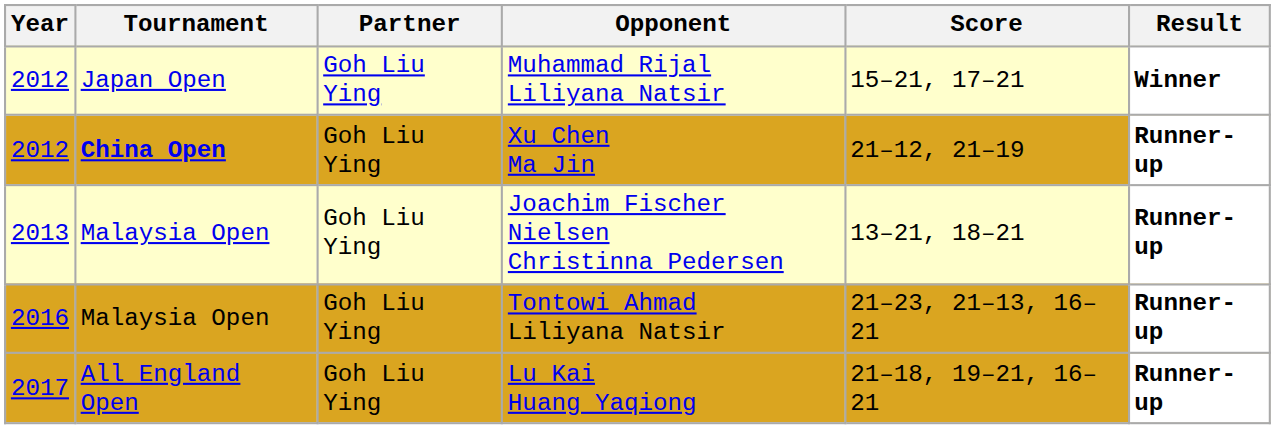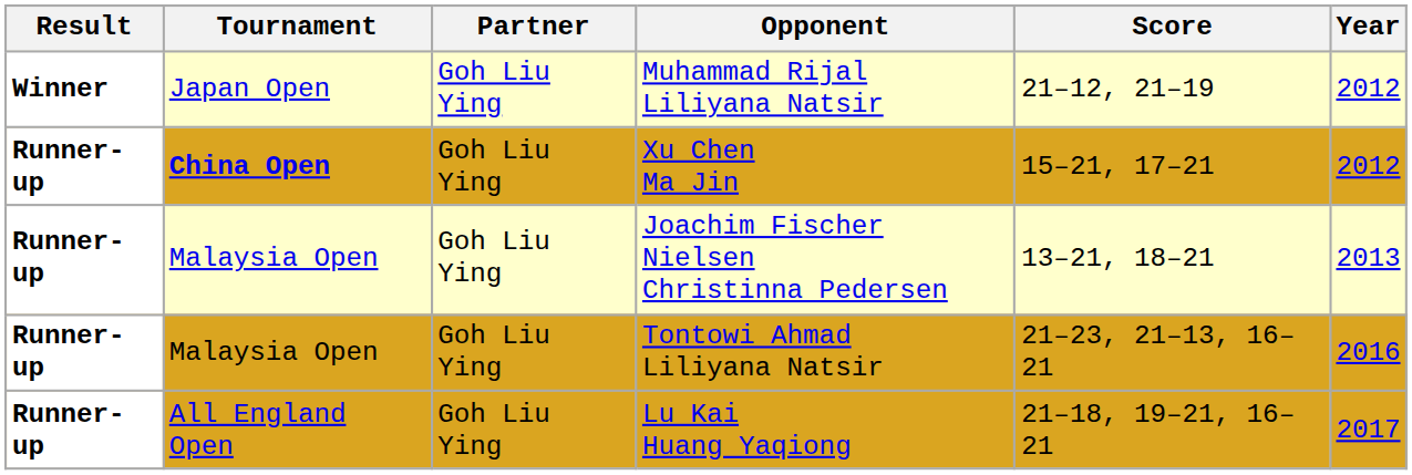columns swapped: Year <-> Result
Muhammad Rijal Liliyana Natsir | Score: 15–21, 17–21 -> 21–12, 21–19
Xu Chen Ma Jin | Score: 21–12, 21–19 -> 15–21, 17–21
